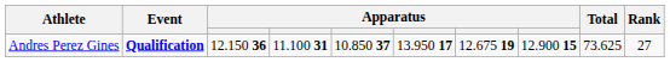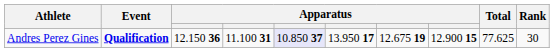Andres Perez Gines | column 5: no background -> lavender background
Andres Perez Gines | Total: 73.625 -> 77.625
Andres Perez Gines | Rank: 27 -> 30
